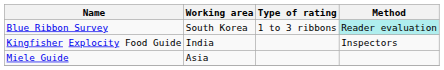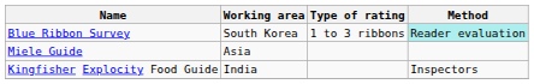rows swapped: Miele Guide <-> Kingfisher Explocity Food Guide
